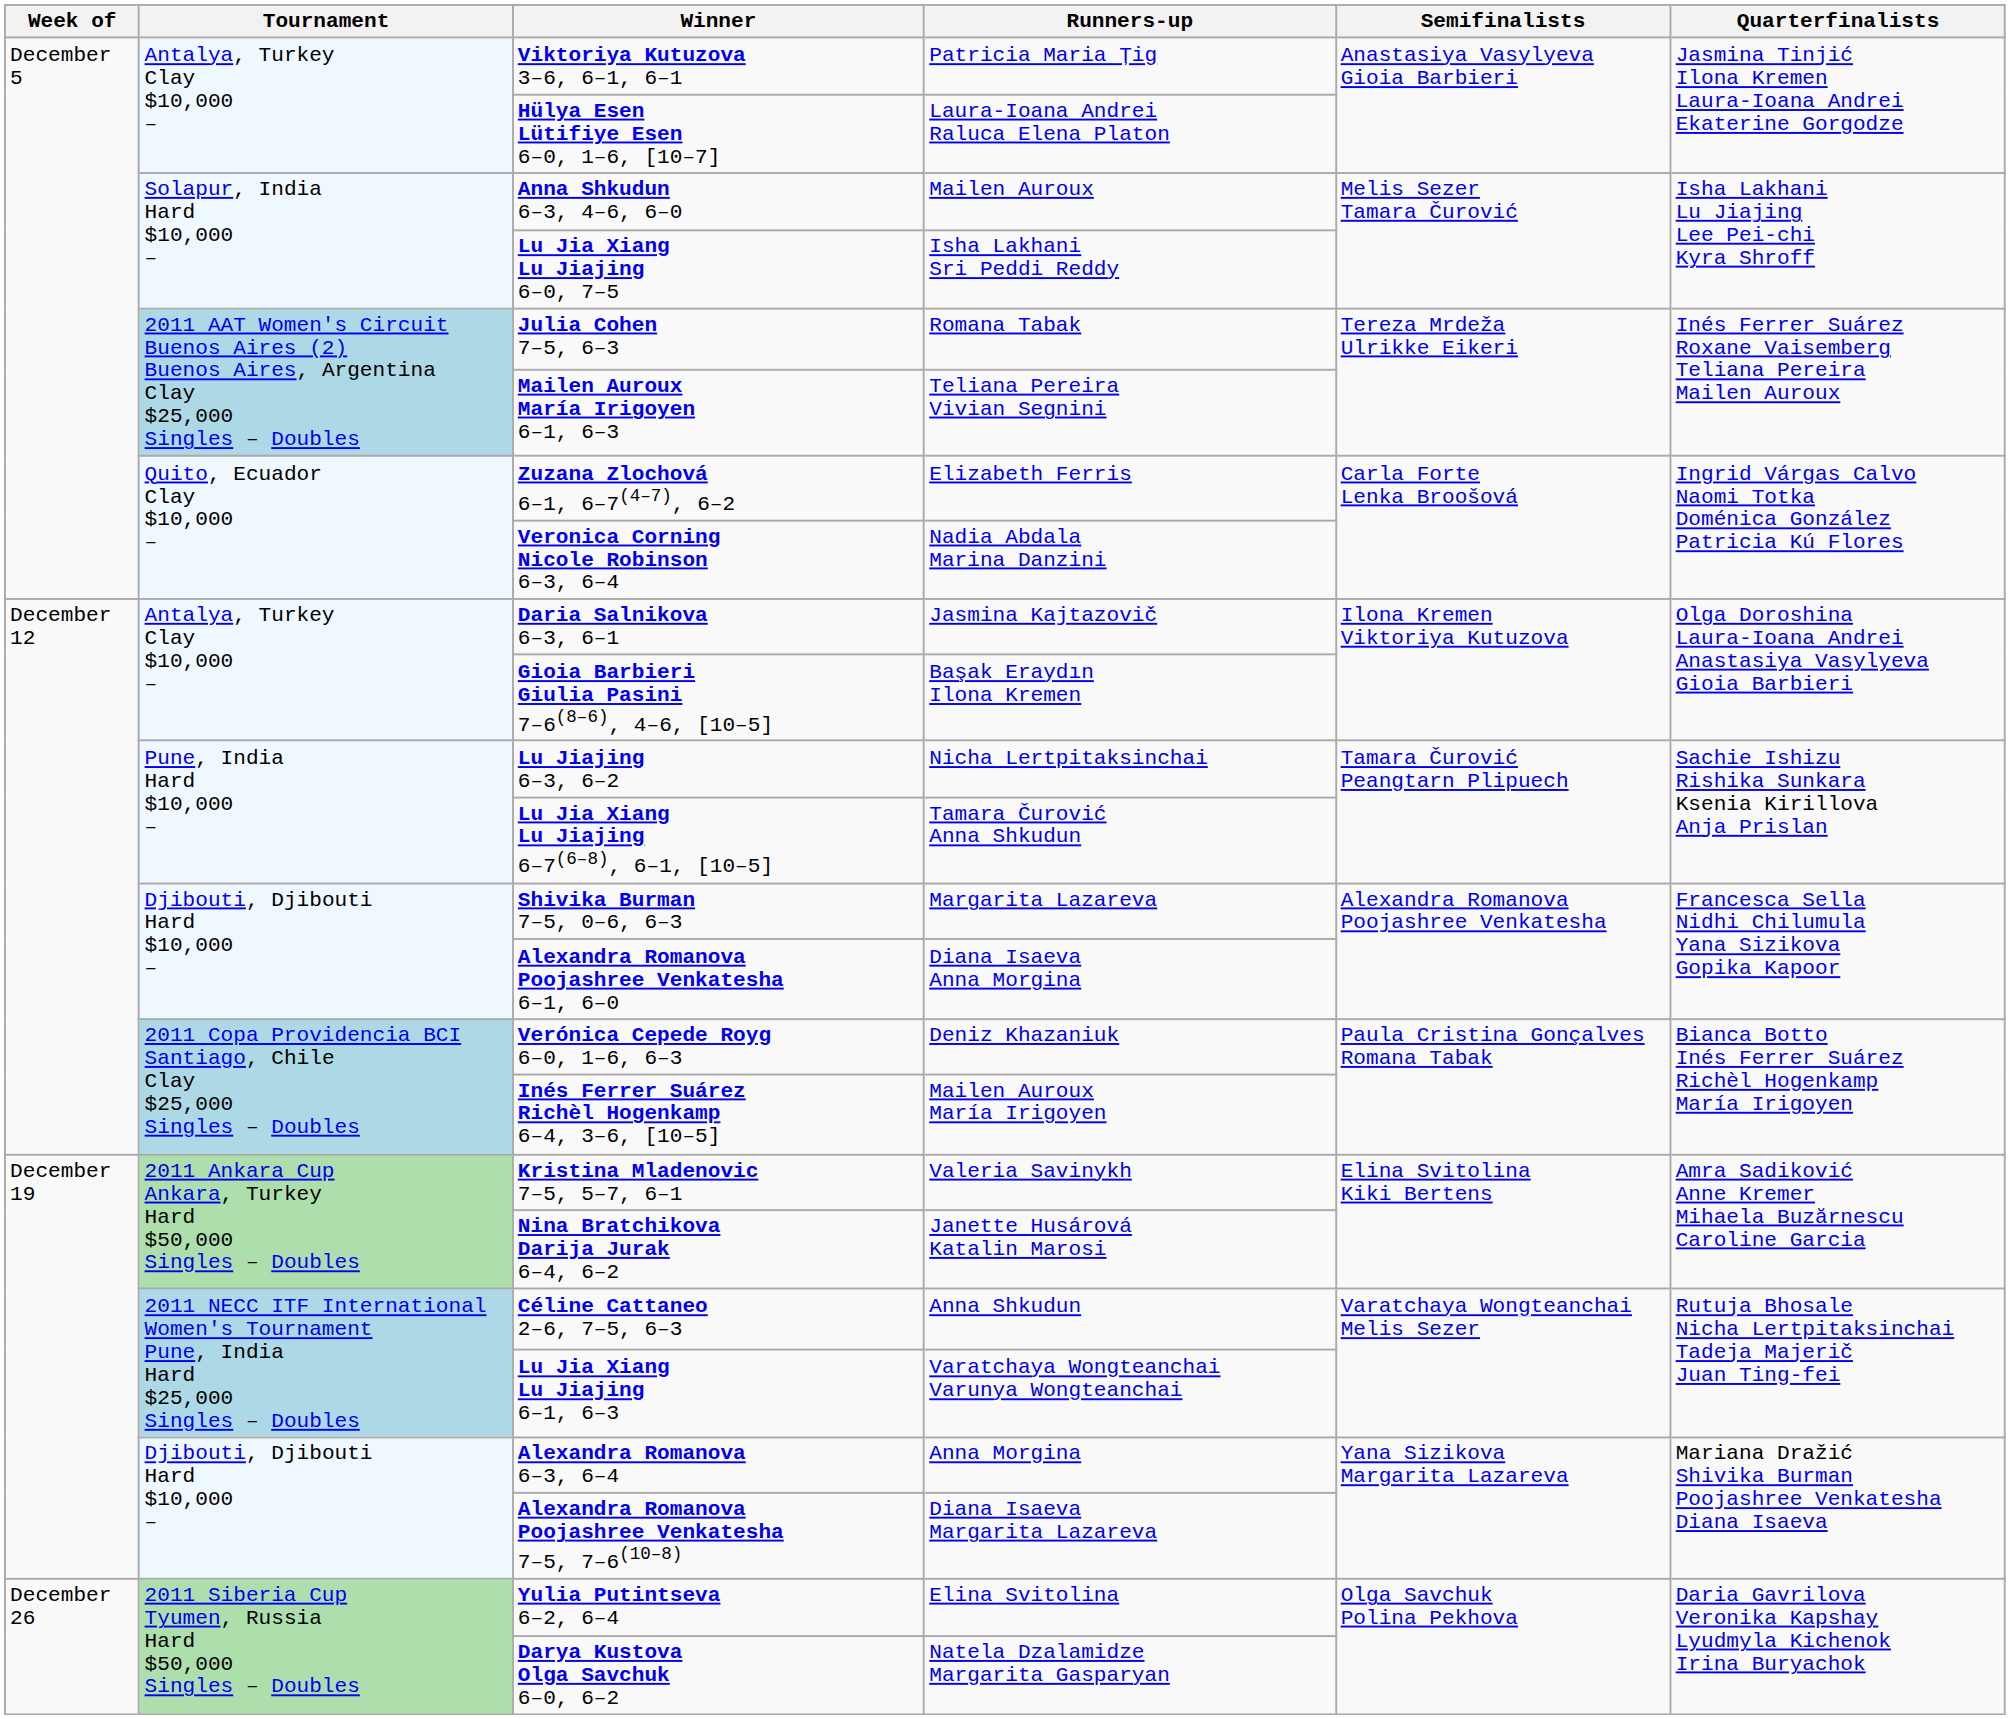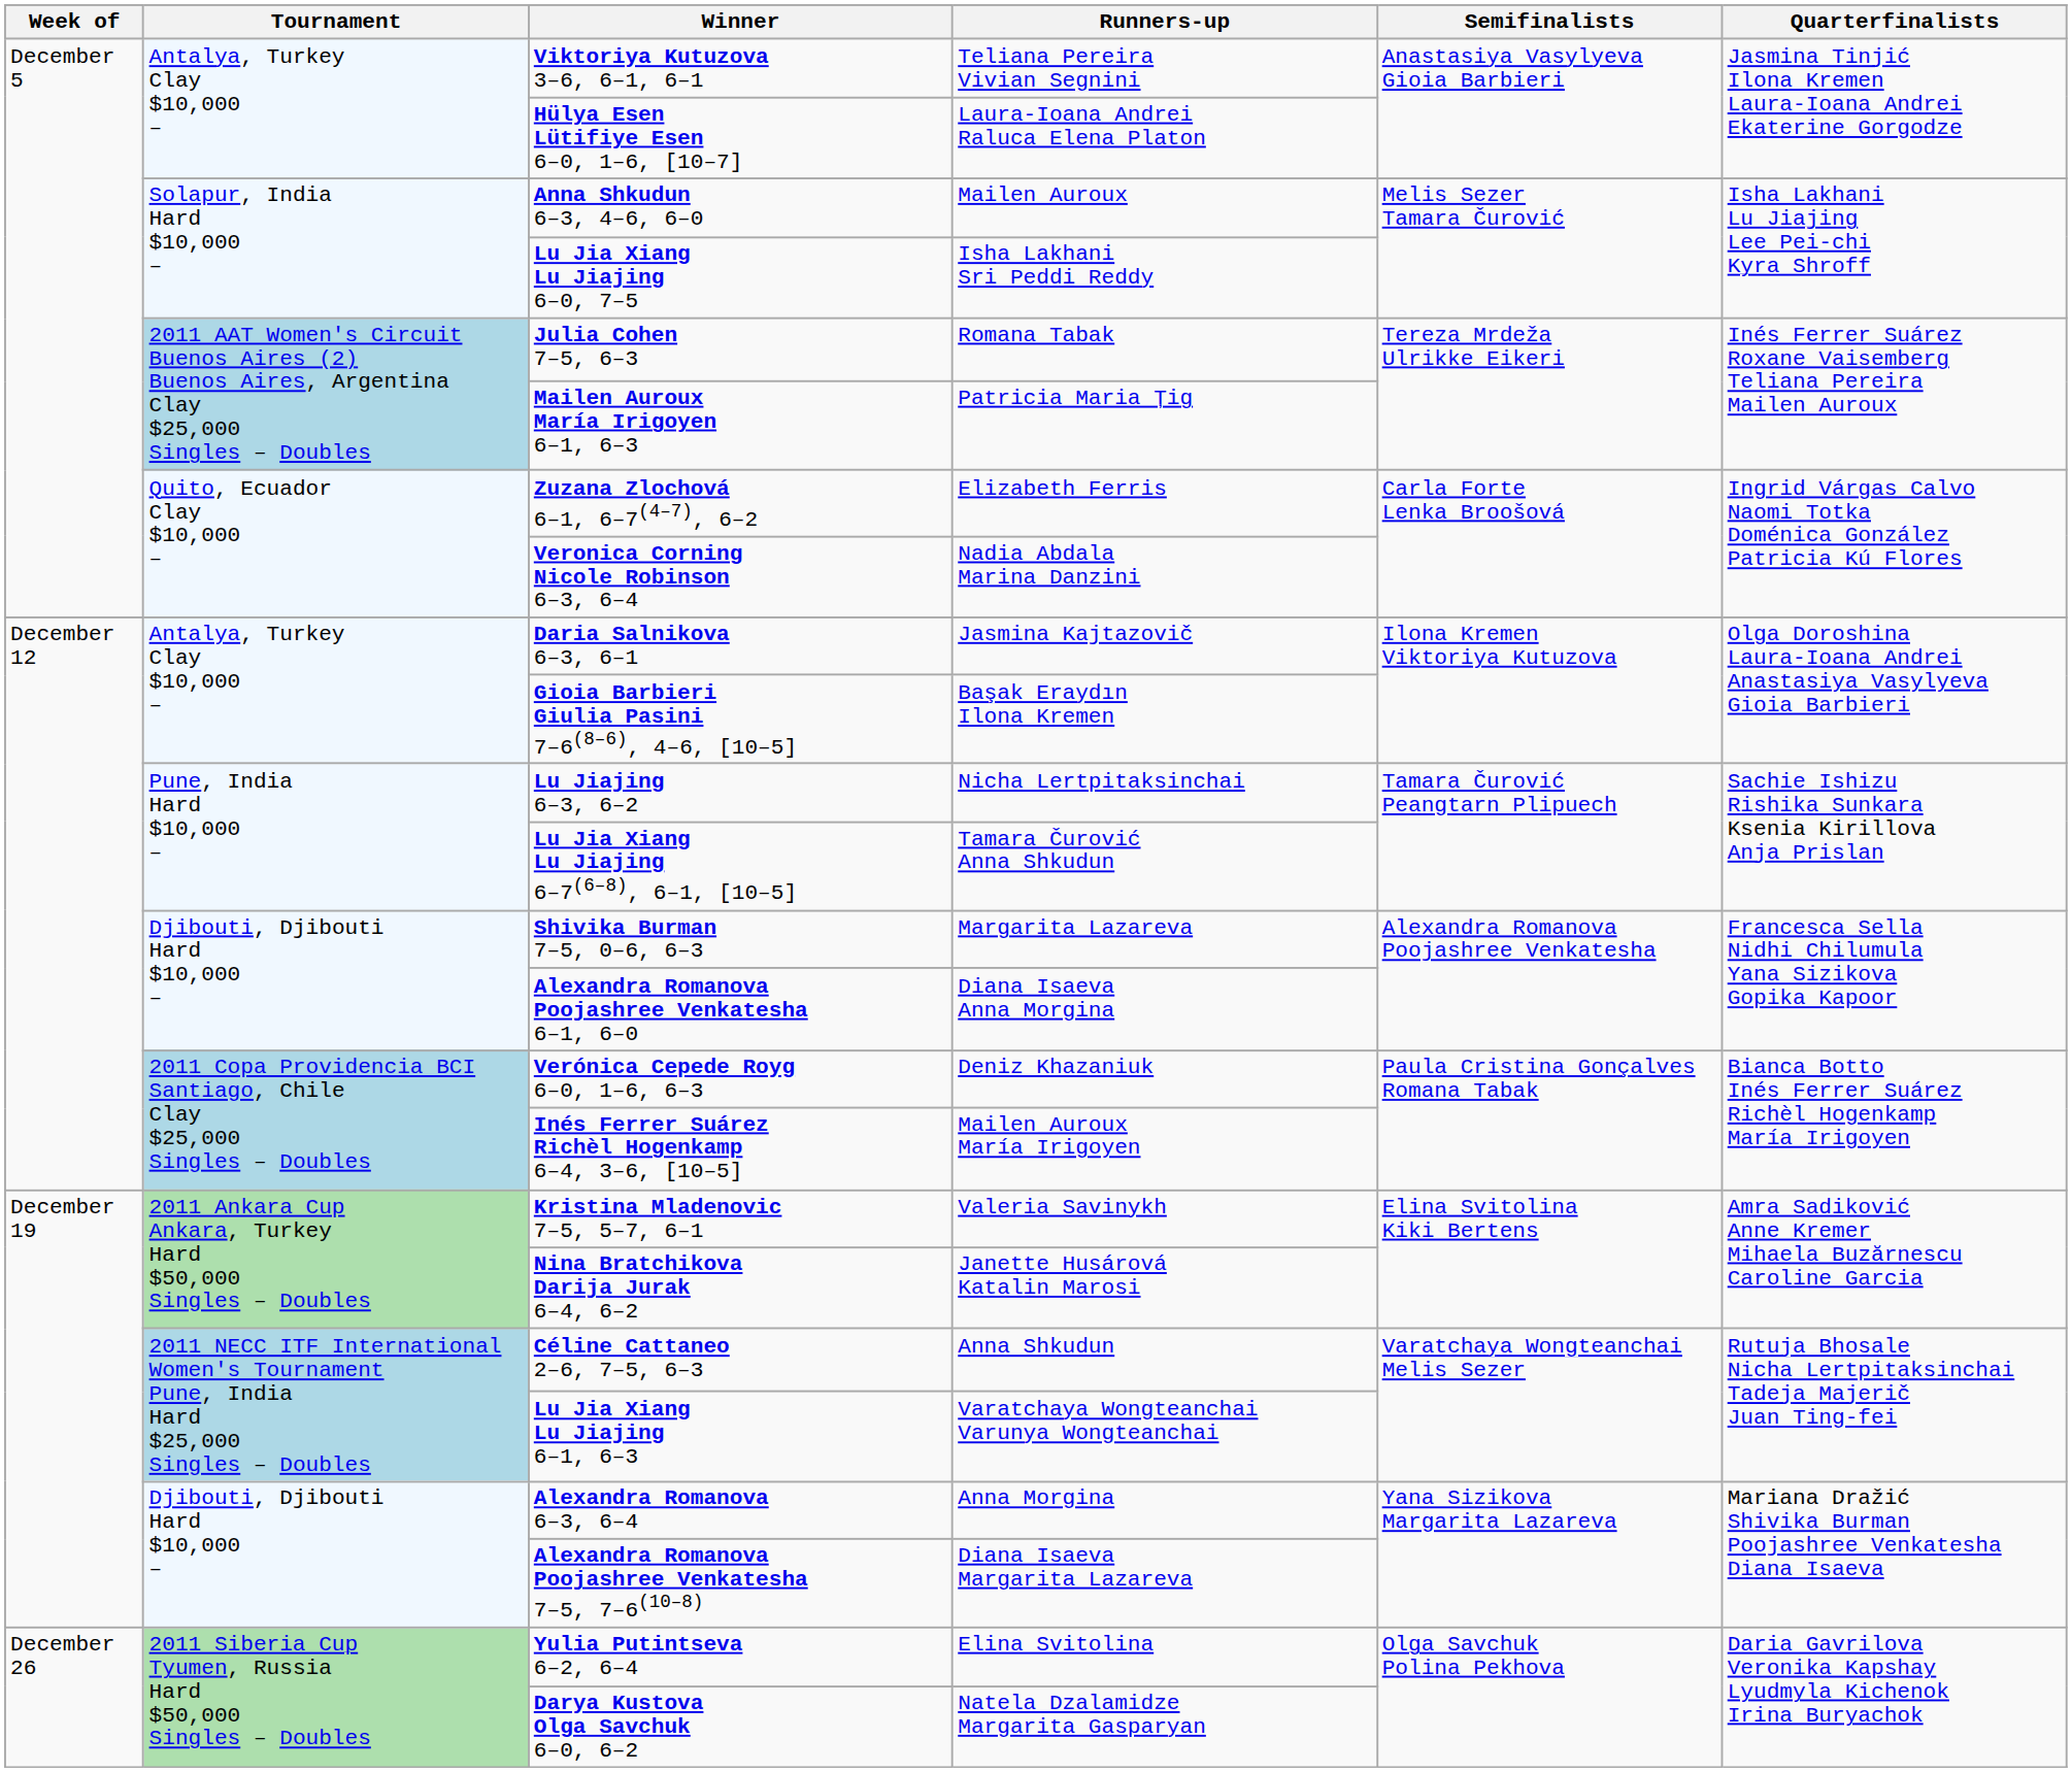Viktoriya Kutuzova 3–6, 6–1, 6–1 | Runners-up: Patricia Maria Țig -> Teliana Pereira Vivian Segnini
Mailen Auroux María Irigoyen 6–1, 6–3 | Runners-up: Teliana Pereira Vivian Segnini -> Patricia Maria Țig
